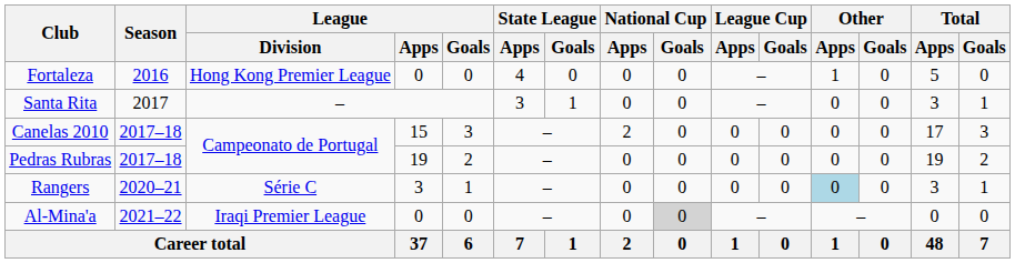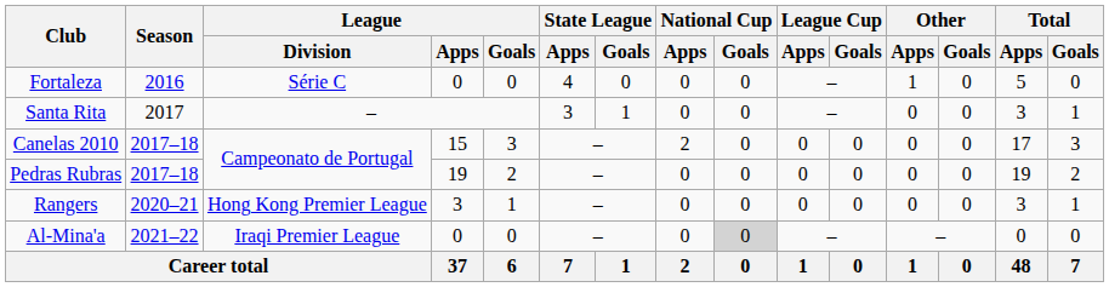Fortaleza | League / Division: Hong Kong Premier League -> Série C
Rangers | League / Division: Série C -> Hong Kong Premier League
Rangers | Other / Apps: lightblue background -> no background
